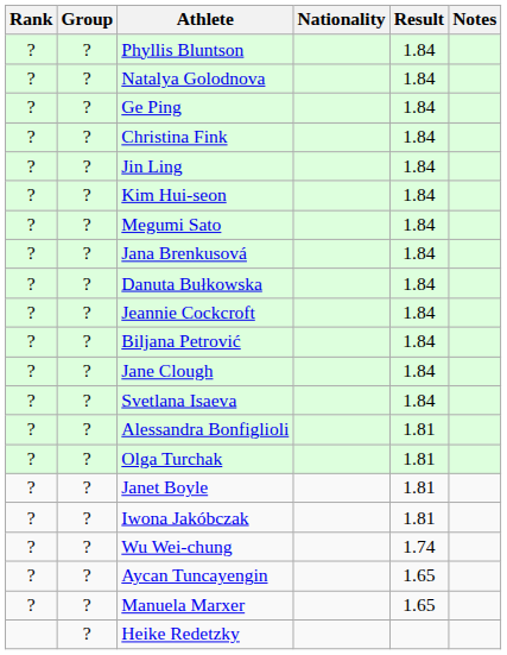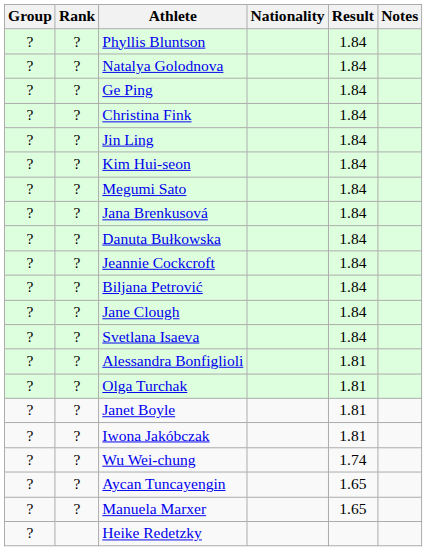columns swapped: Rank <-> Group
